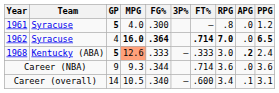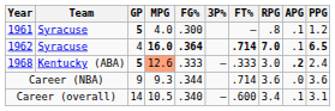1961 | APG: .0 -> .1
1962 | APG: .0 -> .1
